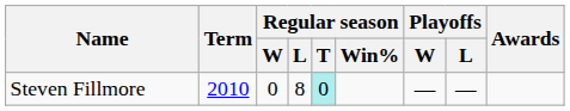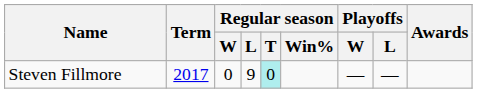Steven Fillmore | Term: 2010 -> 2017
Steven Fillmore | Regular season / L: 8 -> 9
